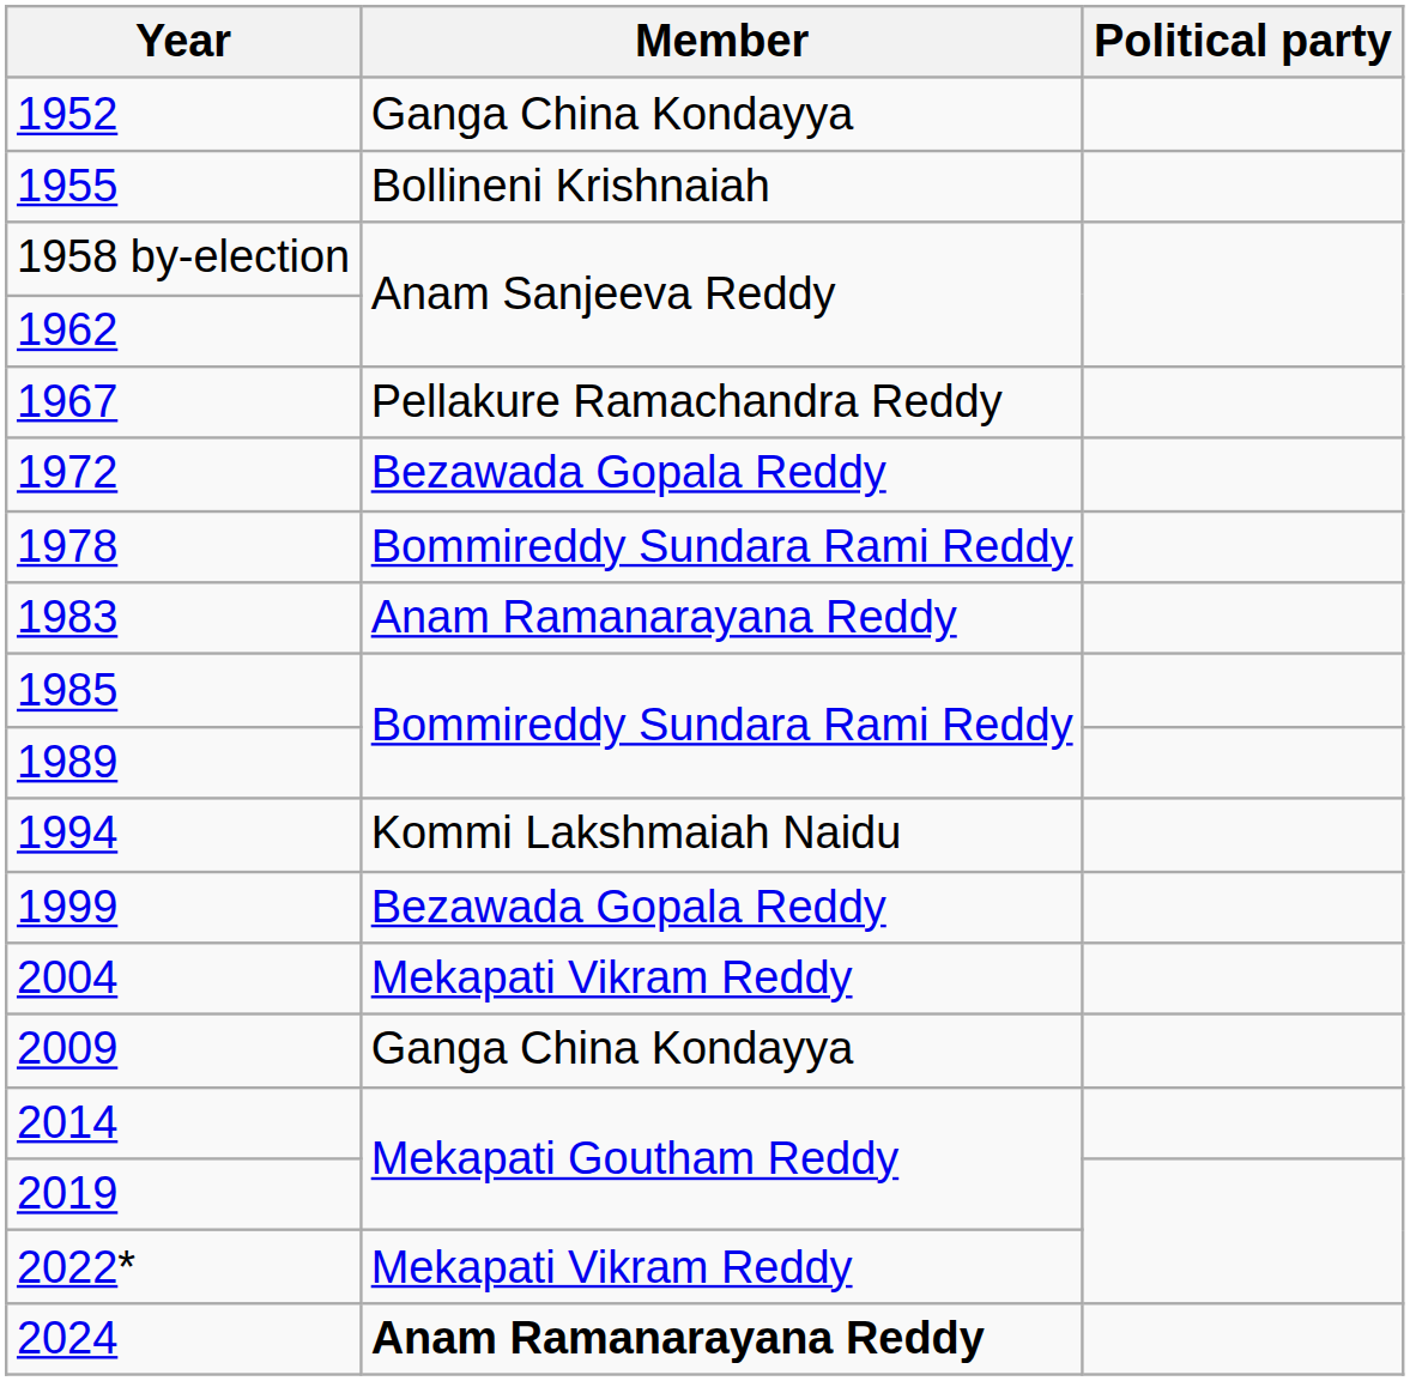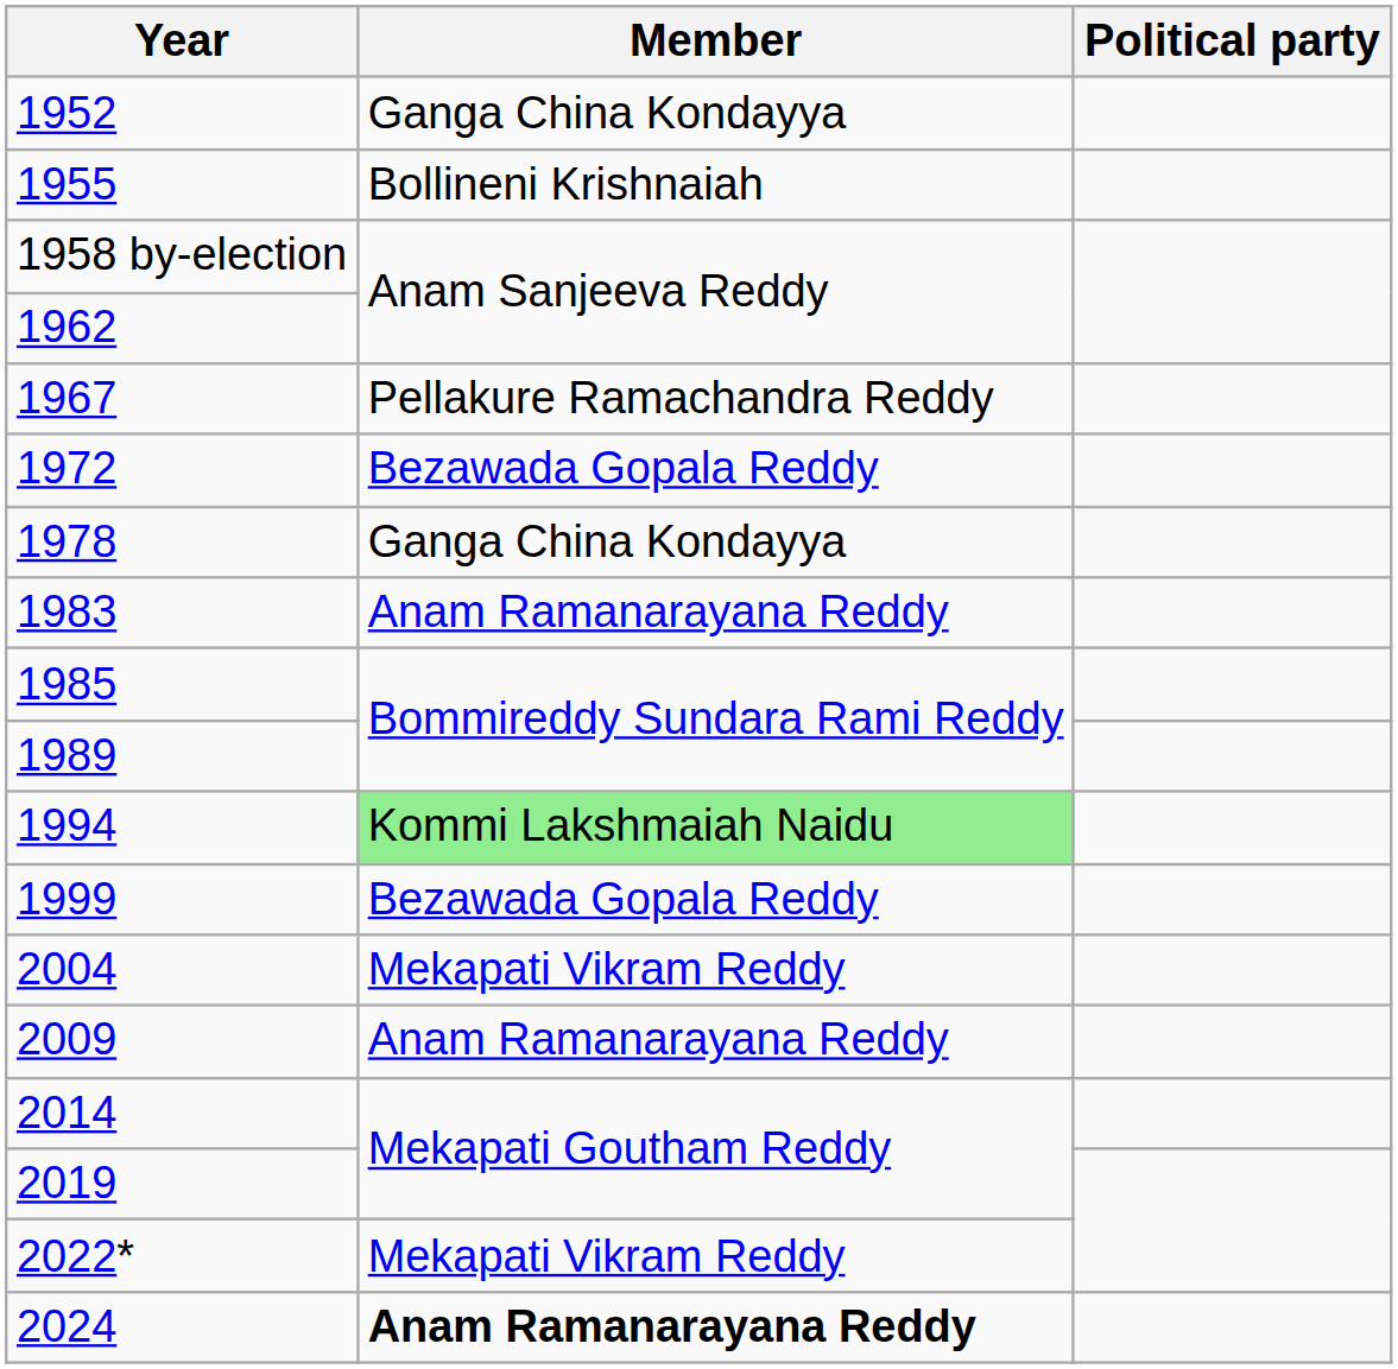1978 | Member: Bommireddy Sundara Rami Reddy -> Ganga China Kondayya
1994 | Member: no background -> lightgreen background
2009 | Member: Ganga China Kondayya -> Anam Ramanarayana Reddy
